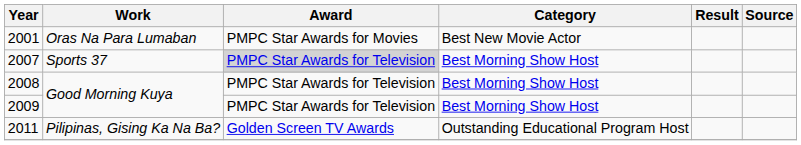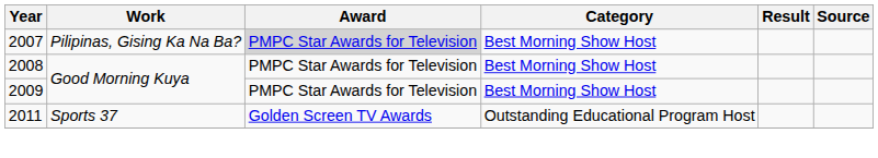- row: 2001 | Oras Na Para Lumaban | PMPC Star Awards for Movies | Best New Movie Actor
2007 | Work: Sports 37 -> Pilipinas, Gising Ka Na Ba?
2011 | Work: Pilipinas, Gising Ka Na Ba? -> Sports 37
